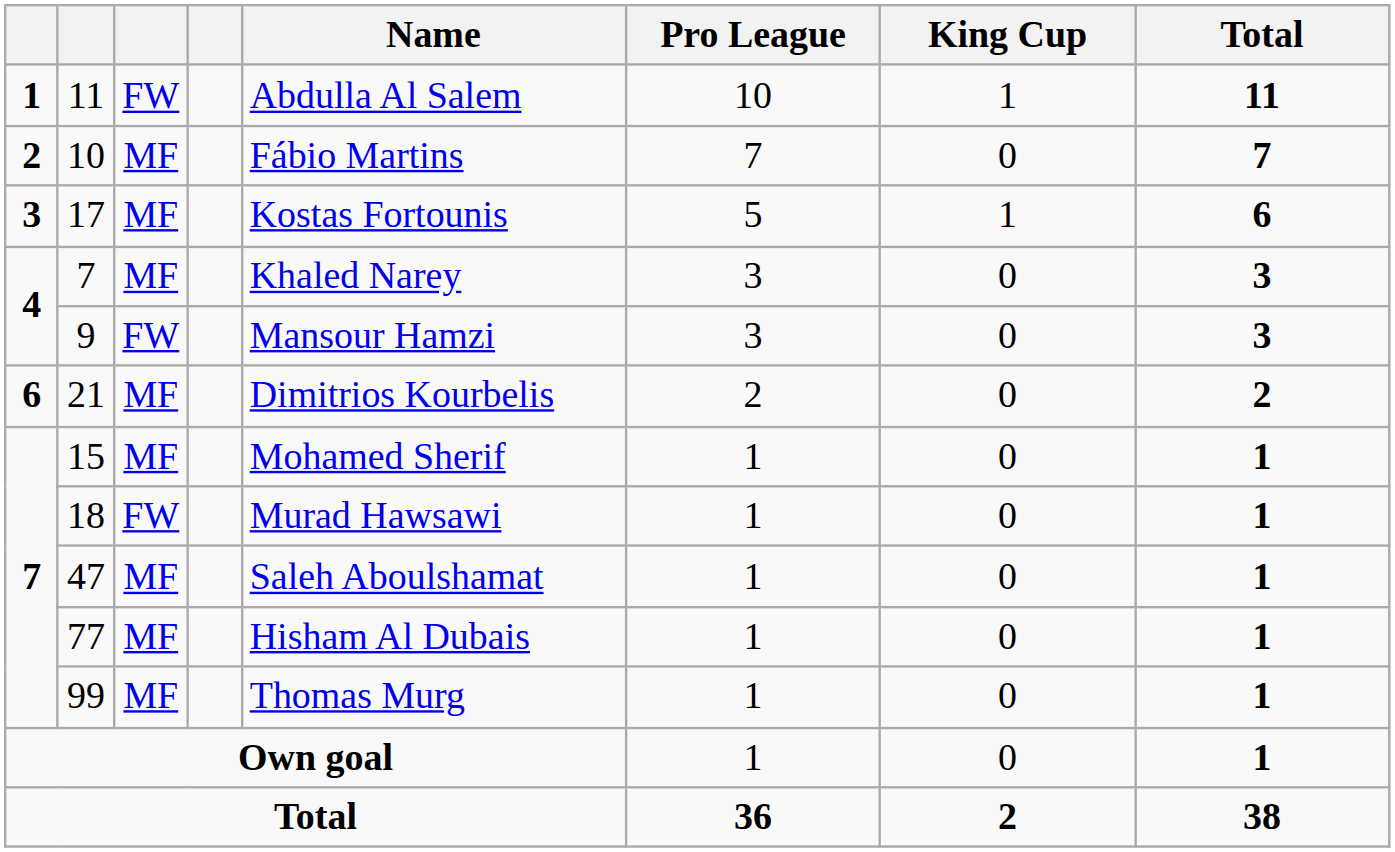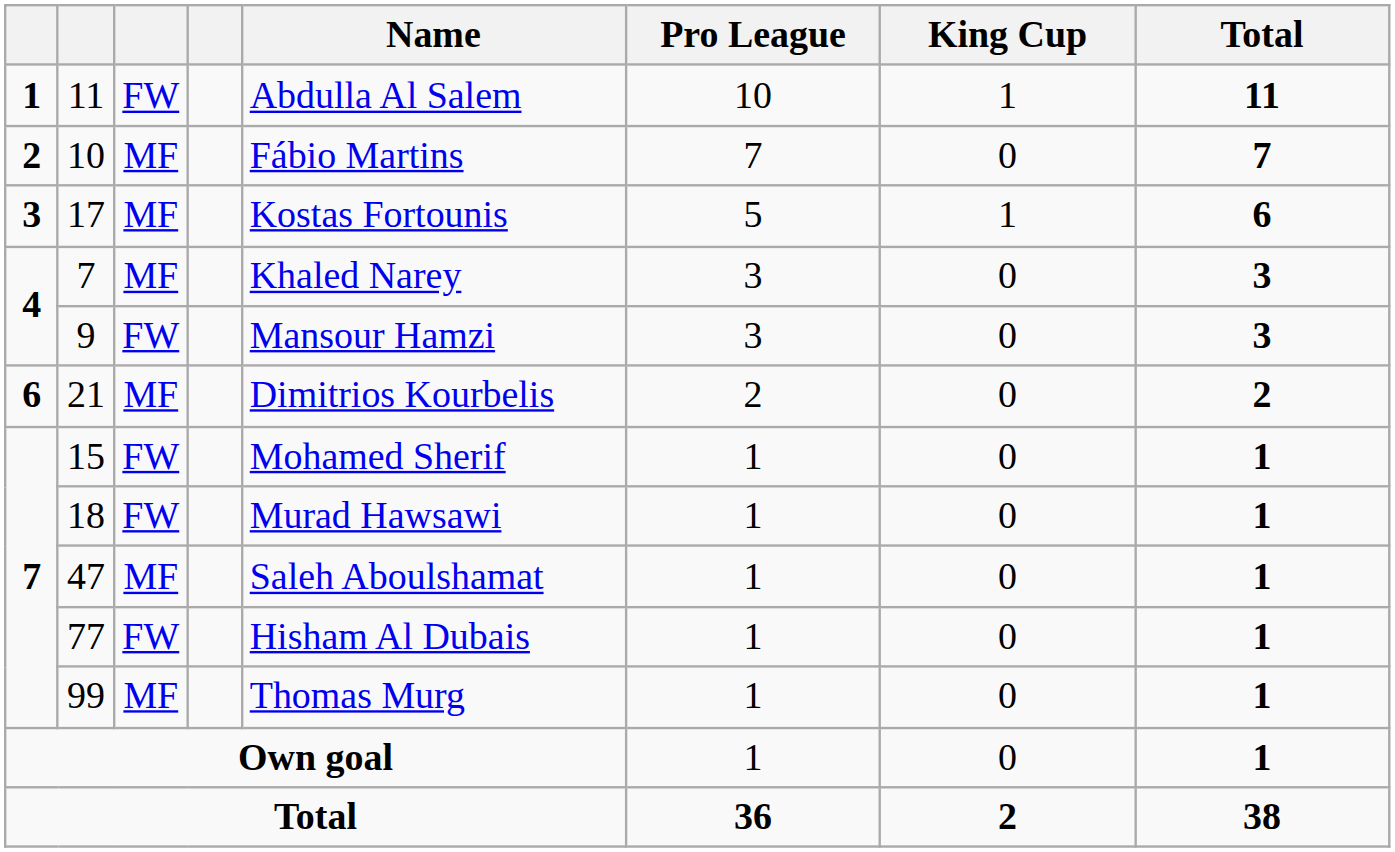15 | column 3: MF -> FW
77 | column 3: MF -> FW
